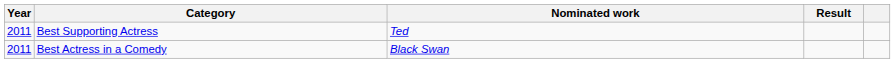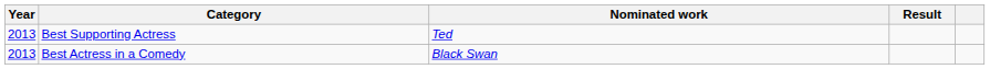Best Supporting Actress | Year: 2011 -> 2013
Best Actress in a Comedy | Year: 2011 -> 2013
